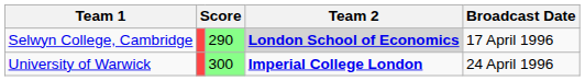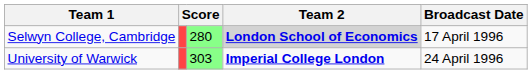Selwyn College, Cambridge | column 3: 290 -> 280
University of Warwick | column 3: 300 -> 303
